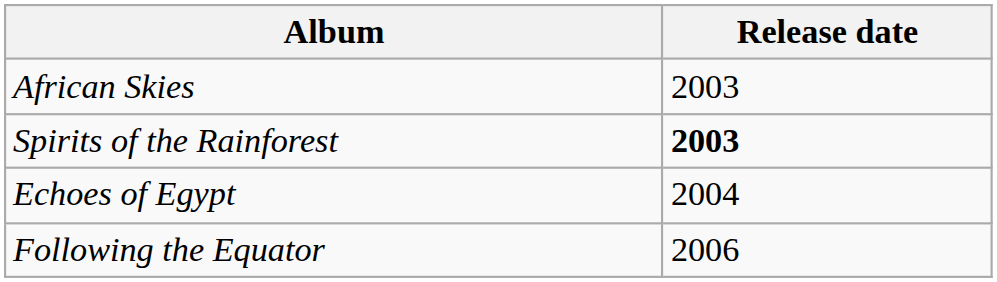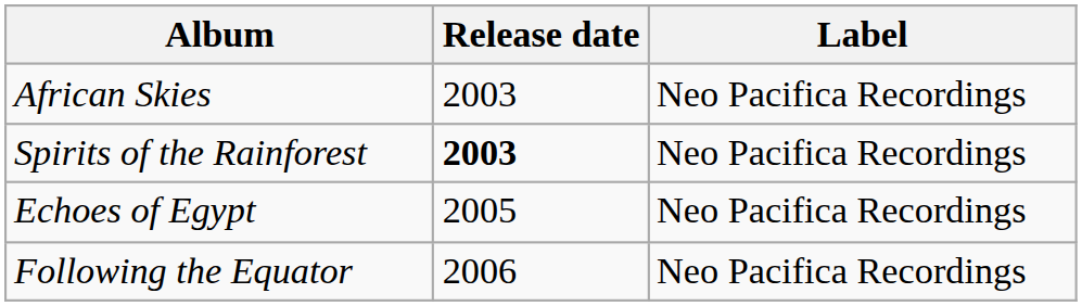+ column: Label | Neo Pacifica Recordings | Neo Pacifica Recordings | Neo Pacifica Recordings | Neo Pacifica Recordings
Echoes of Egypt | Release date: 2004 -> 2005
